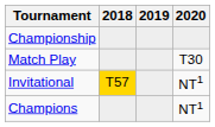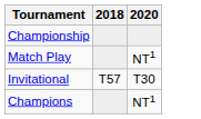- column: 2019
Match Play | 2020: T30 -> NT1
Invitational | 2018: gold background -> no background
Invitational | 2020: NT1 -> T30
